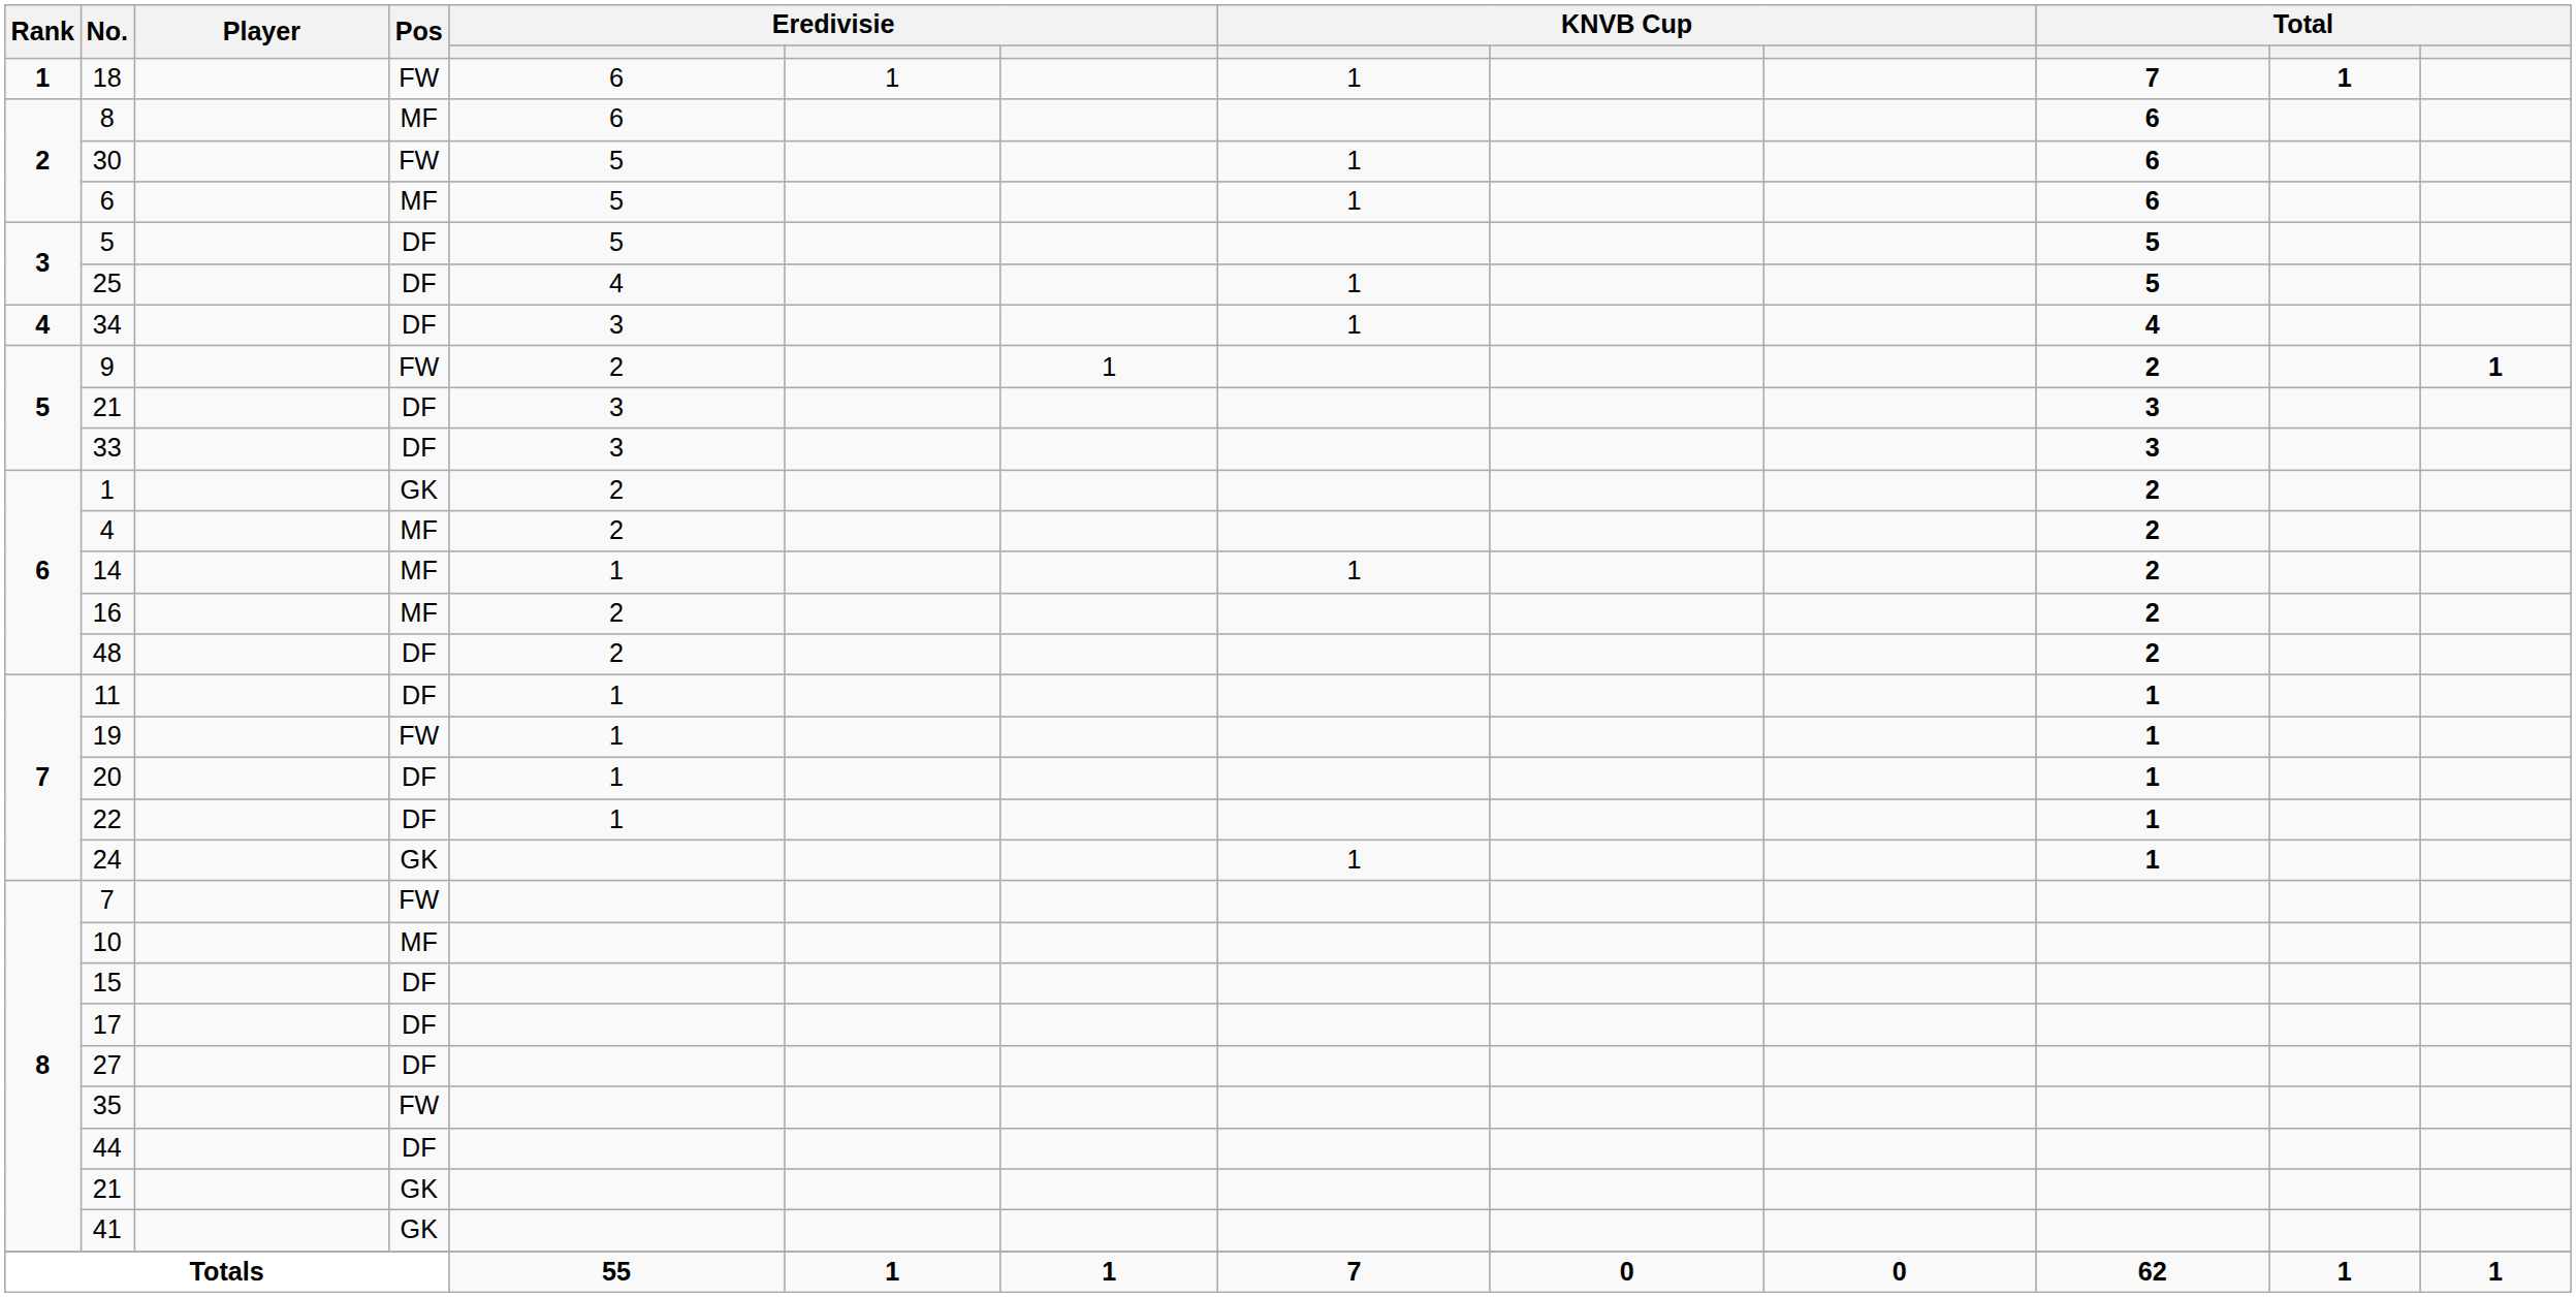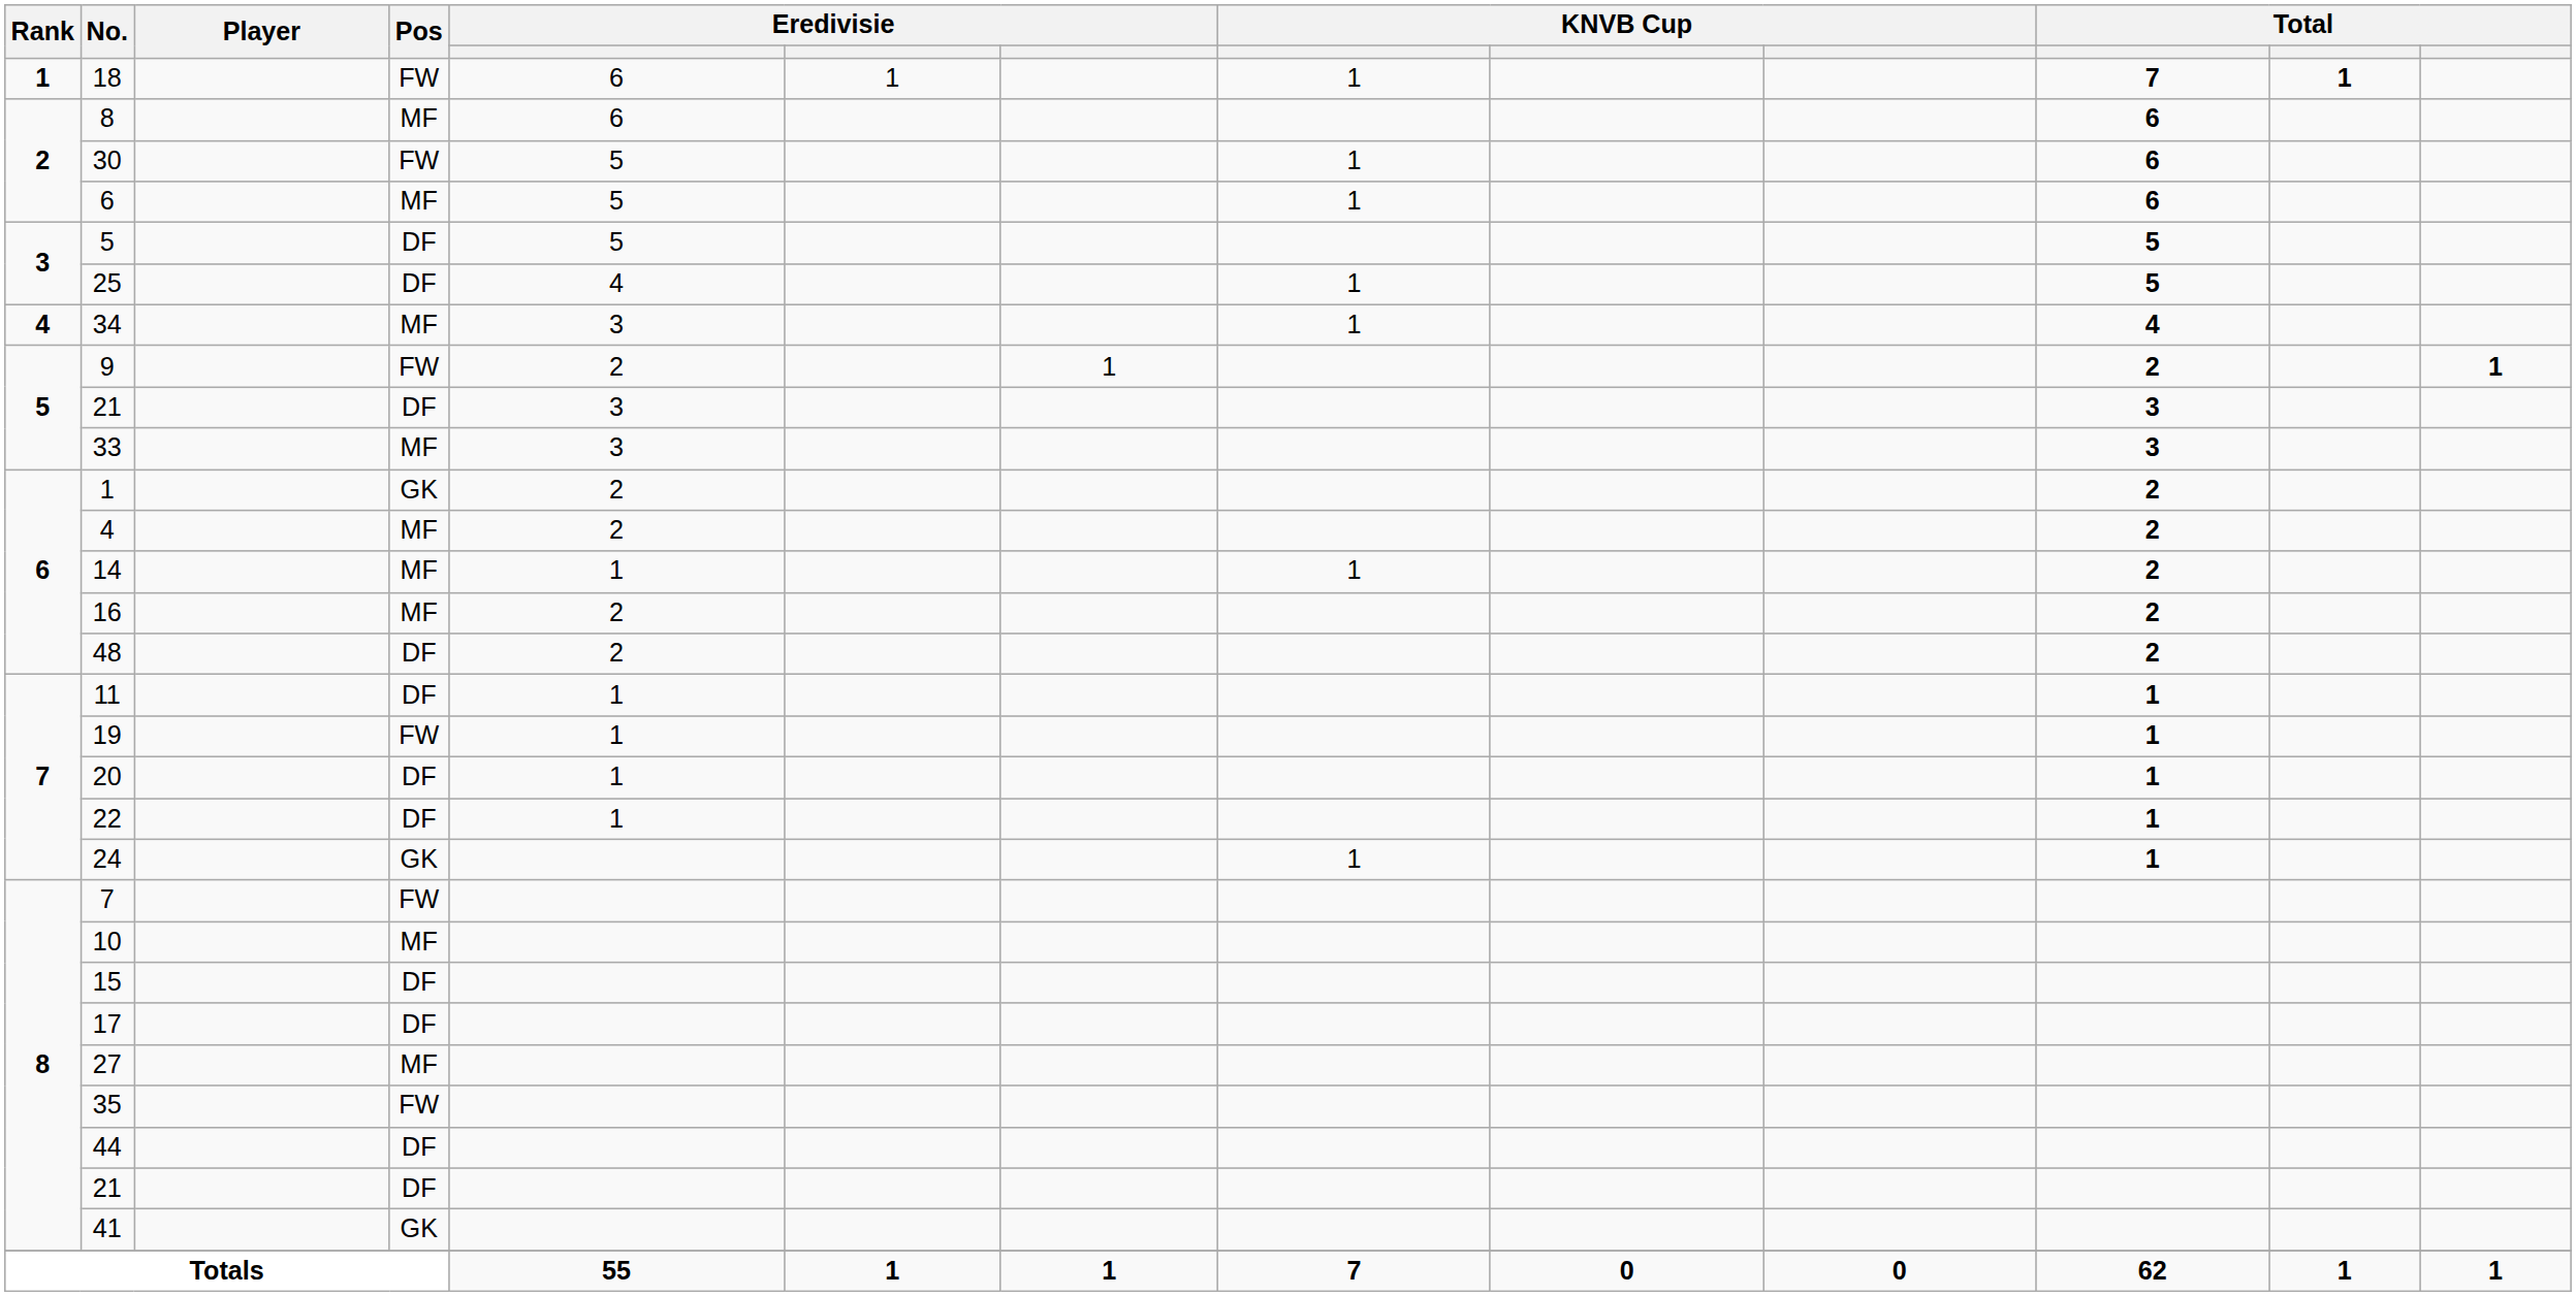34 | Pos: DF -> MF
33 | Pos: DF -> MF
27 | Pos: DF -> MF
8 / 21 | Pos: GK -> DF
